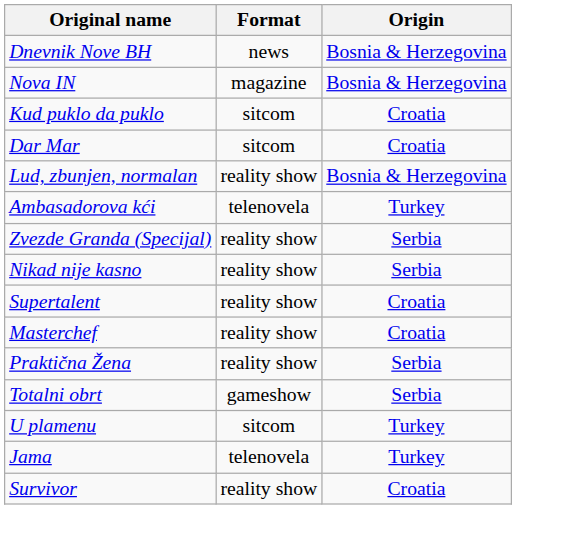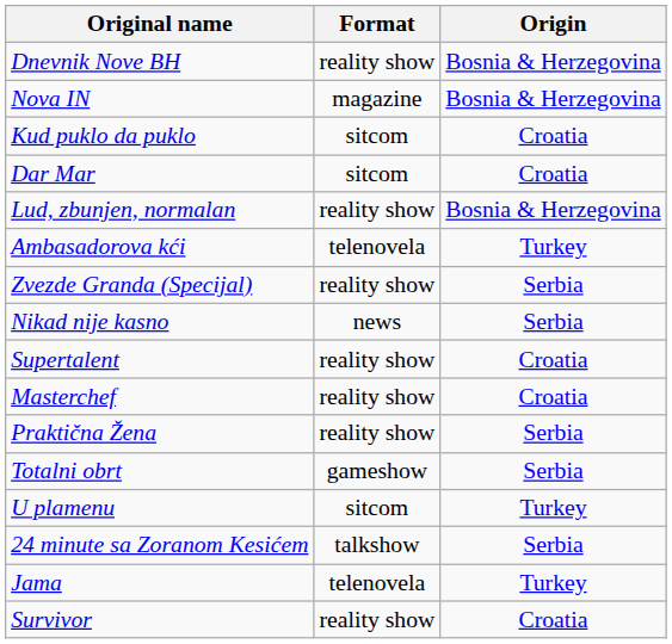Dnevnik Nove BH | Format: news -> reality show
Nikad nije kasno | Format: reality show -> news
+ row: 24 minute sa Zoranom Kesićem | talkshow | Serbia
